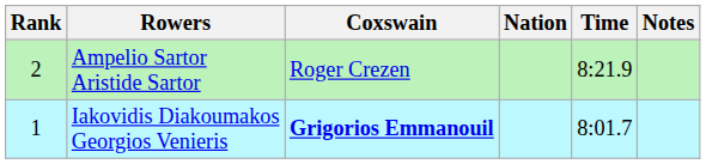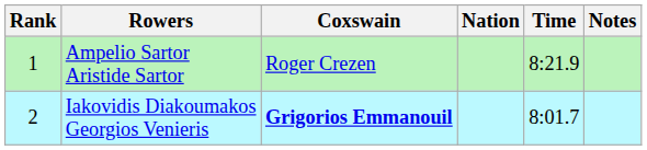Ampelio Sartor Aristide Sartor | Rank: 2 -> 1
Iakovidis Diakoumakos Georgios Venieris | Rank: 1 -> 2
